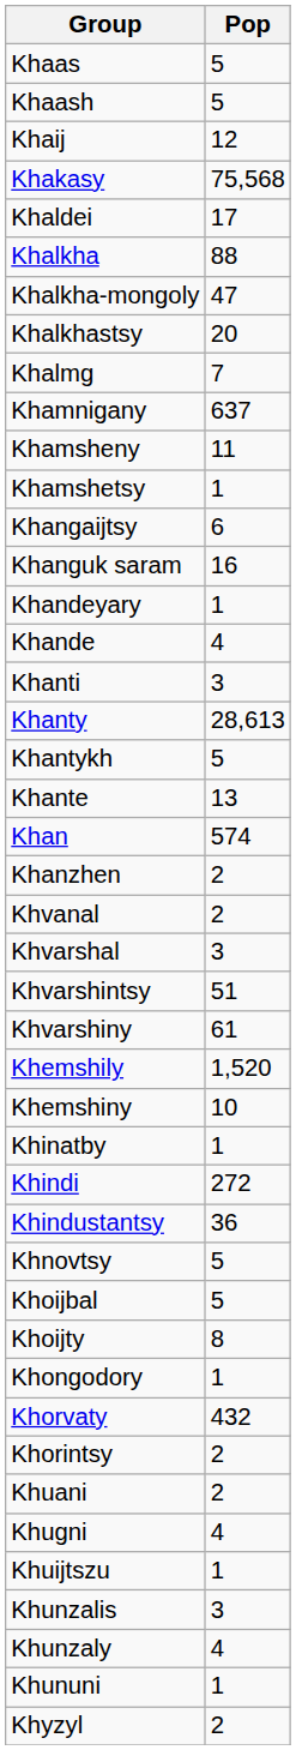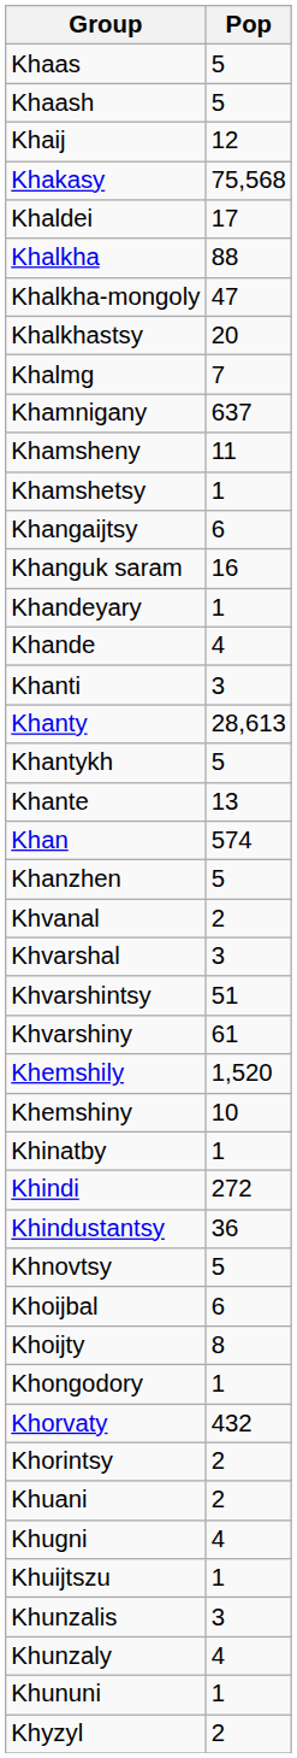Khanzhen | Pop: 2 -> 5
Khoijbal | Pop: 5 -> 6
